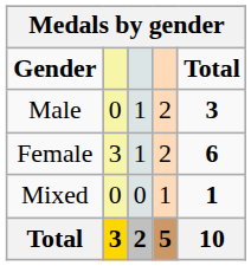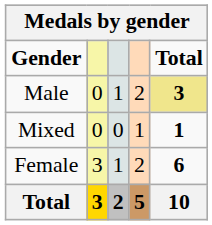Male | Total: no background -> khaki background
rows swapped: Female <-> Mixed
